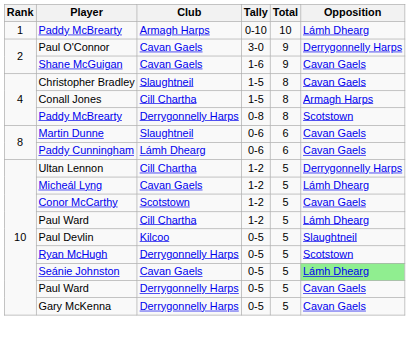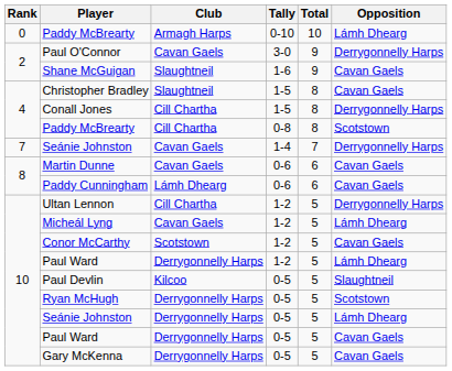Paddy McBrearty / 0-10 | Rank: 1 -> 0
Shane McGuigan | Club: Cavan Gaels -> Slaughtneil
Conall Jones | Opposition: Armagh Harps -> Derrygonnelly Harps
Paddy McBrearty / 0-8 | Club: Derrygonnelly Harps -> Cill Chartha
+ row: 7 | Seánie Johnston | Cavan Gaels | 1-4 | 7 | Derrygonnelly Harps
Martin Dunne | Club: Slaughtneil -> Cavan Gaels
Paul Ward / 1-2 | Club: Cill Chartha -> Derrygonnelly Harps
Seánie Johnston / 0-5 | Club: Cavan Gaels -> Derrygonnelly Harps
Seánie Johnston / 0-5 | Opposition: lightgreen background -> no background
